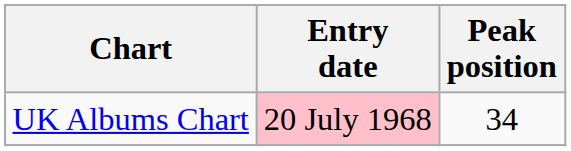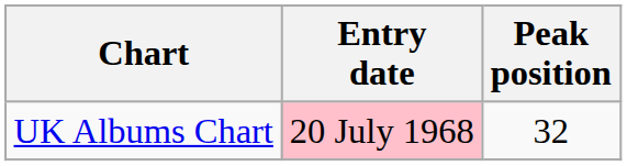UK Albums Chart | Peak position: 34 -> 32
